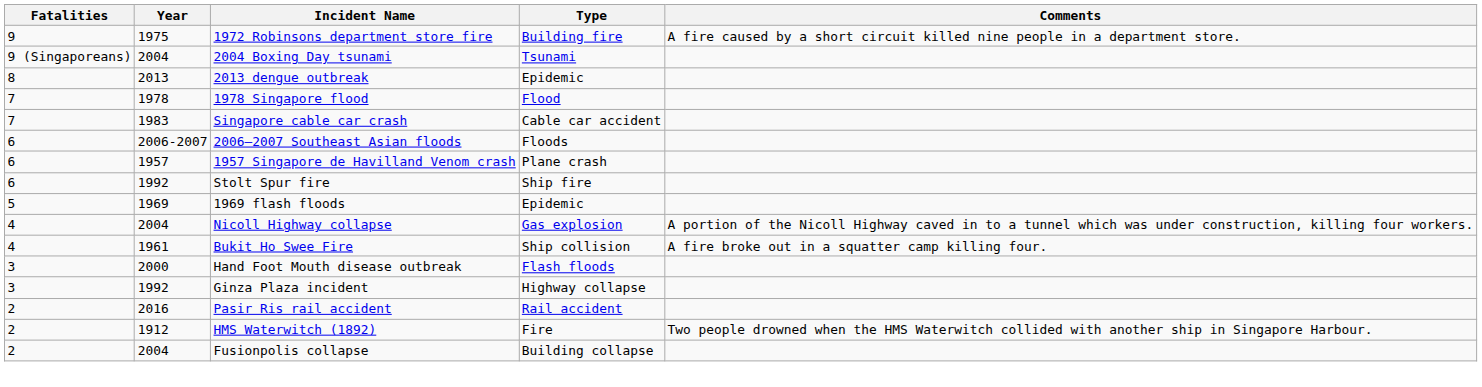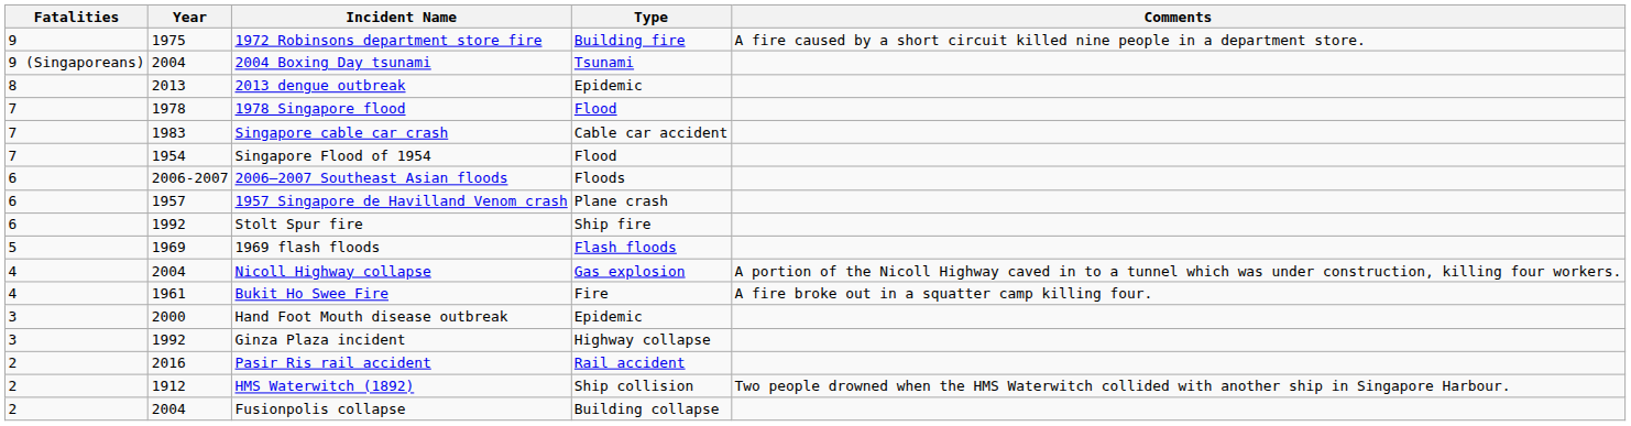+ row: 7 | 1954 | Singapore Flood of 1954 | Flood
1969 flash floods | Type: Epidemic -> Flash floods
Bukit Ho Swee Fire | Type: Ship collision -> Fire
Hand Foot Mouth disease outbreak | Type: Flash floods -> Epidemic
HMS Waterwitch (1892) | Type: Fire -> Ship collision
